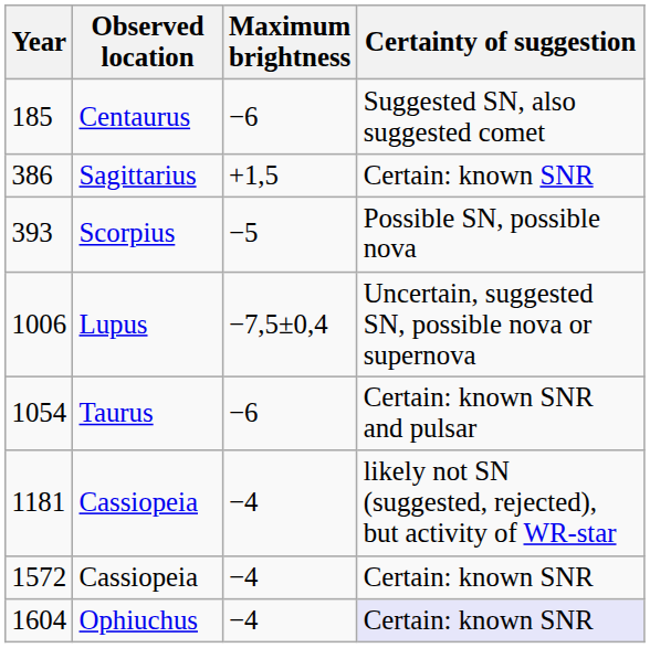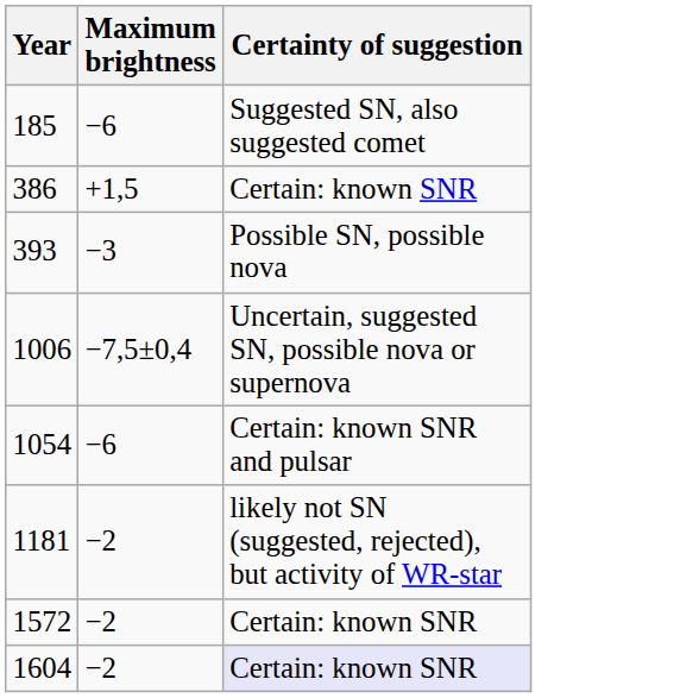- column: Observed location | Centaurus | Sagittarius | Scorpius | Lupus | Taurus | Cassiopeia | Cassiopeia | Ophiuchus
393 | Maximum brightness: −5 -> −3
1181 | Maximum brightness: −4 -> −2
1572 | Maximum brightness: −4 -> −2
1604 | Maximum brightness: −4 -> −2
